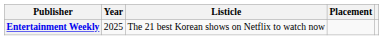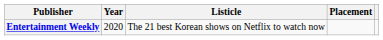Entertainment Weekly | Year: 2025 -> 2020
